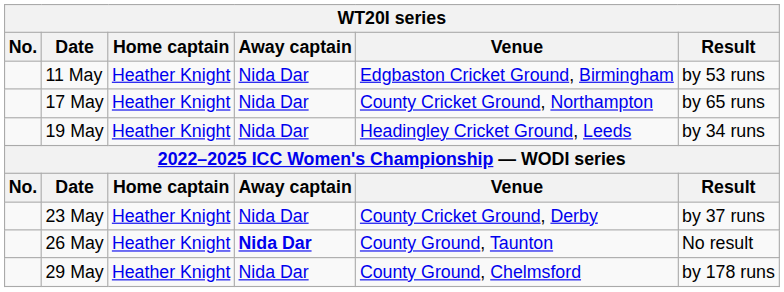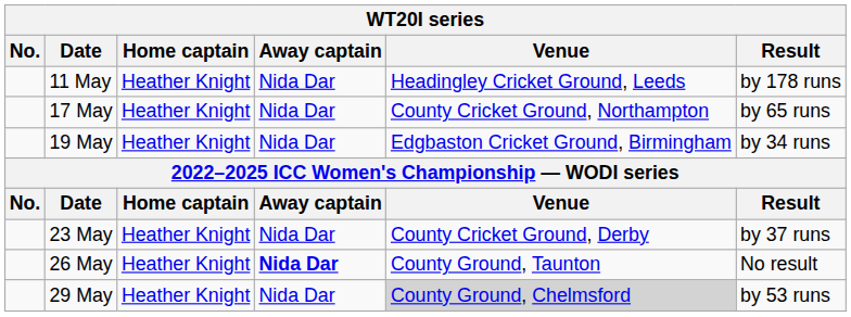11 May | Venue: Edgbaston Cricket Ground, Birmingham -> Headingley Cricket Ground, Leeds
11 May | Result: by 53 runs -> by 178 runs
19 May | Venue: Headingley Cricket Ground, Leeds -> Edgbaston Cricket Ground, Birmingham
29 May | Venue: no background -> lightgrey background
29 May | Result: by 178 runs -> by 53 runs
